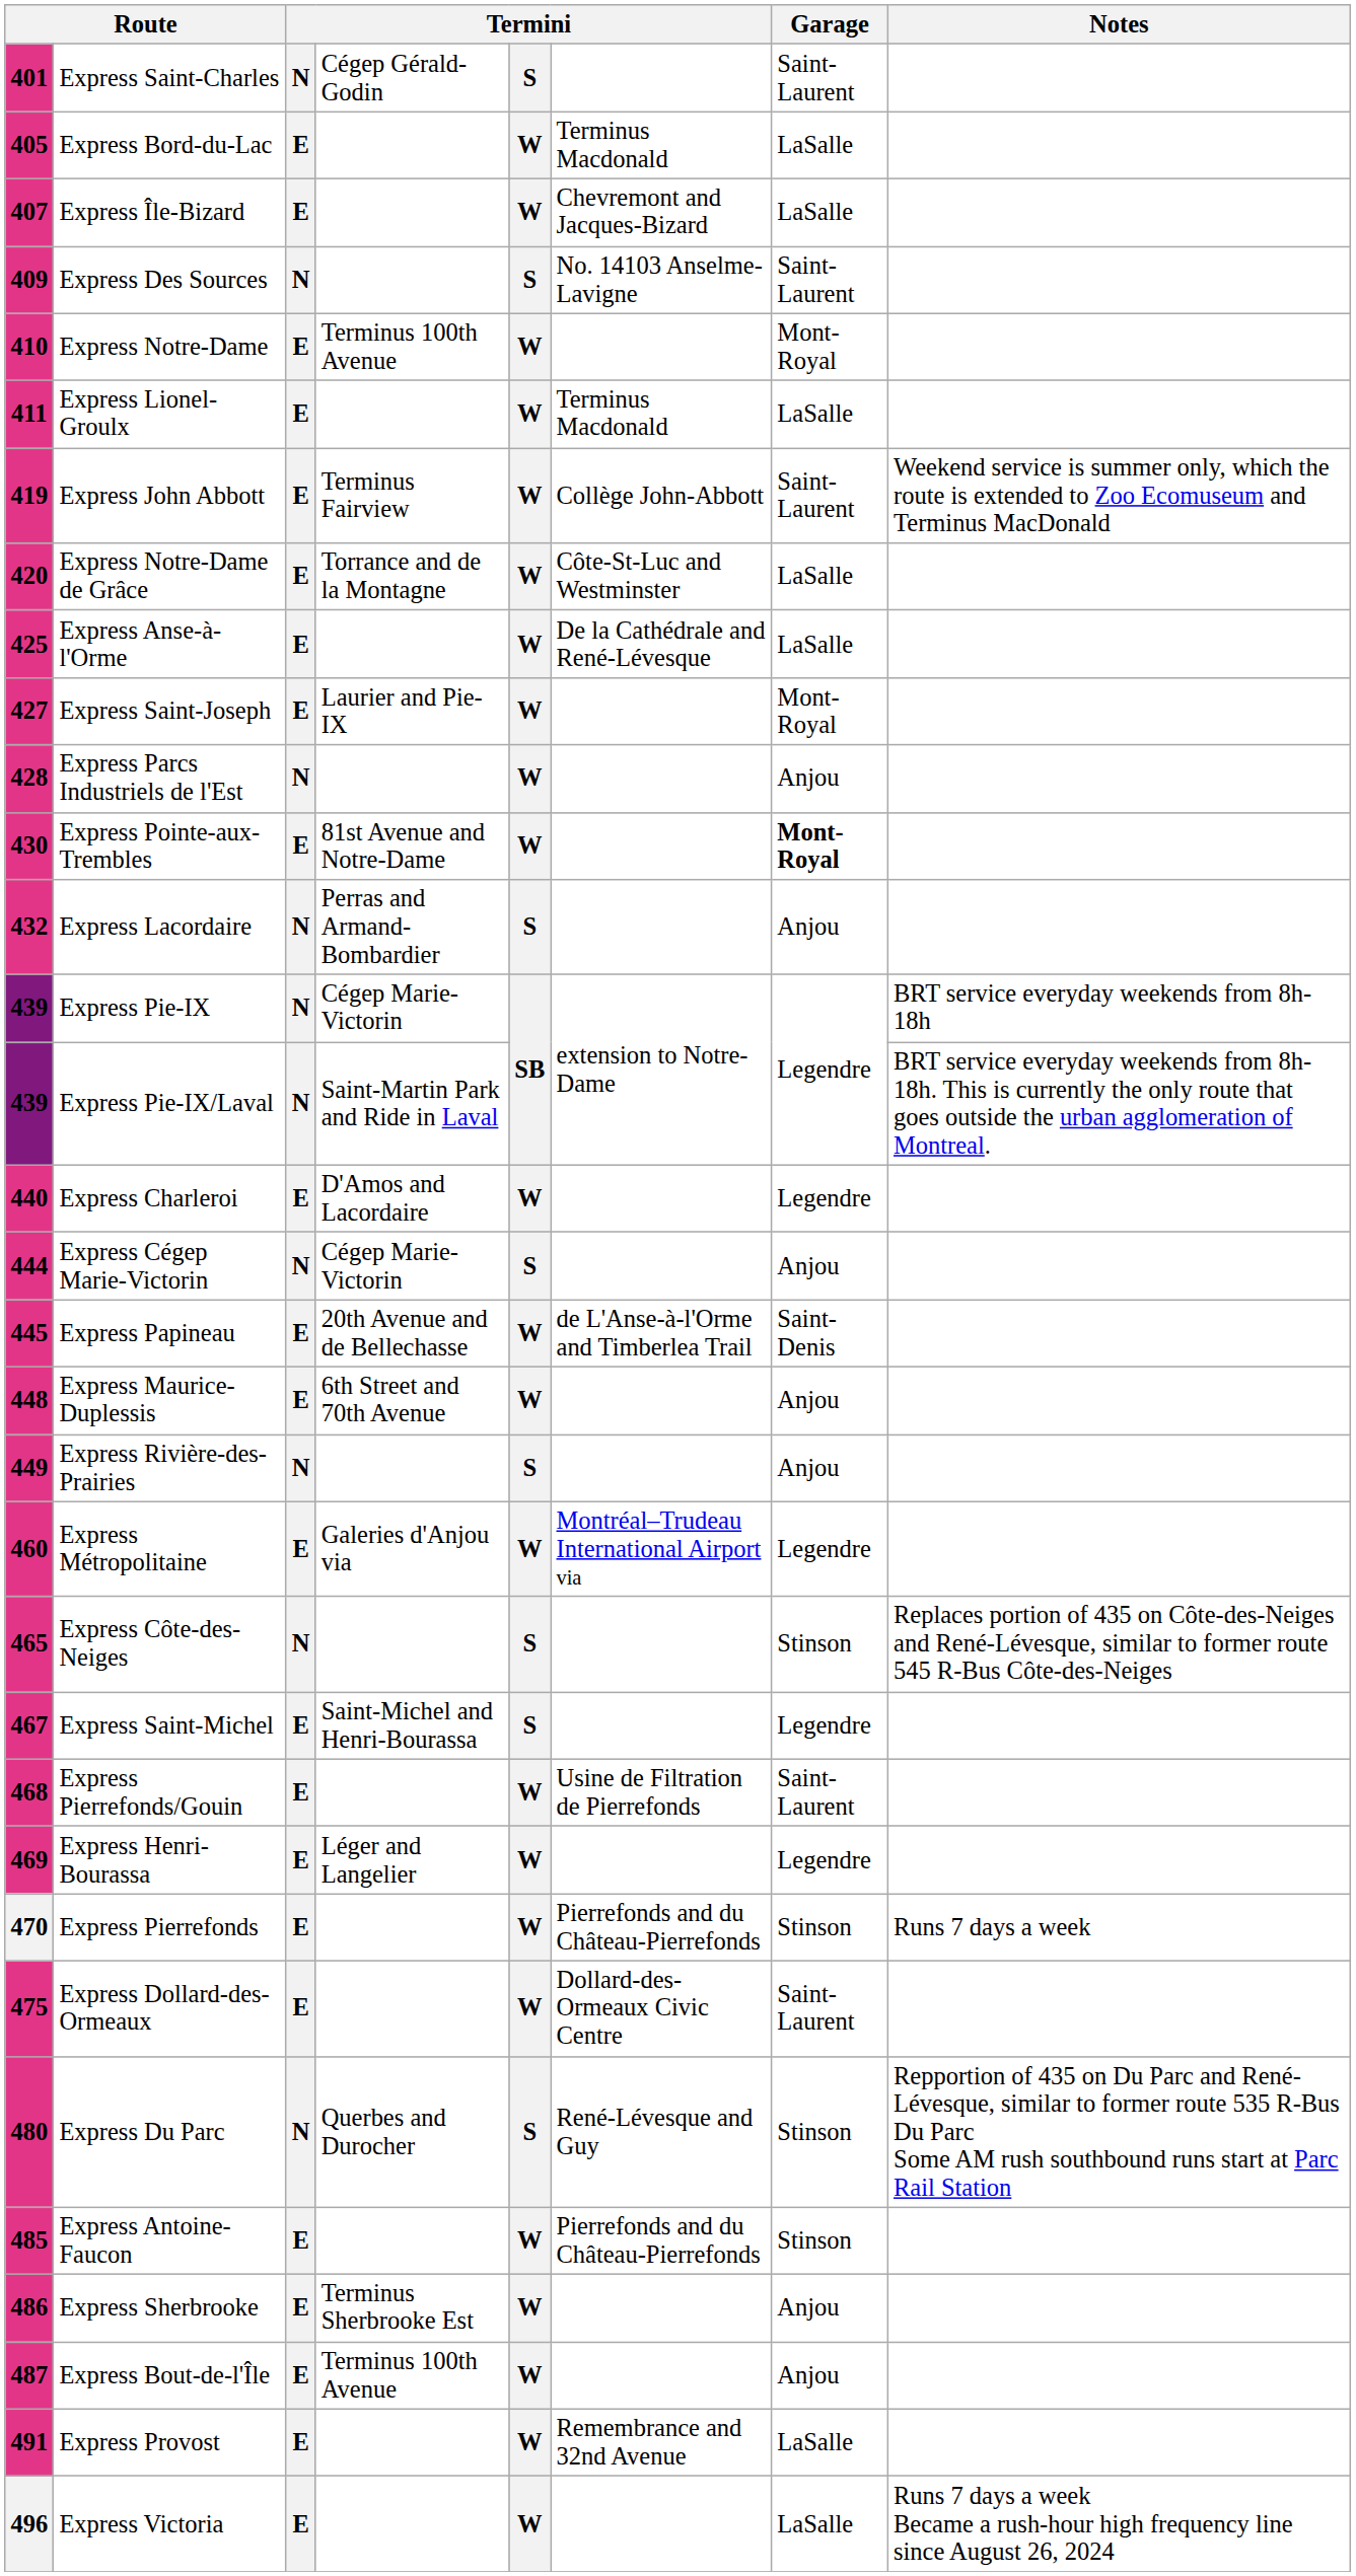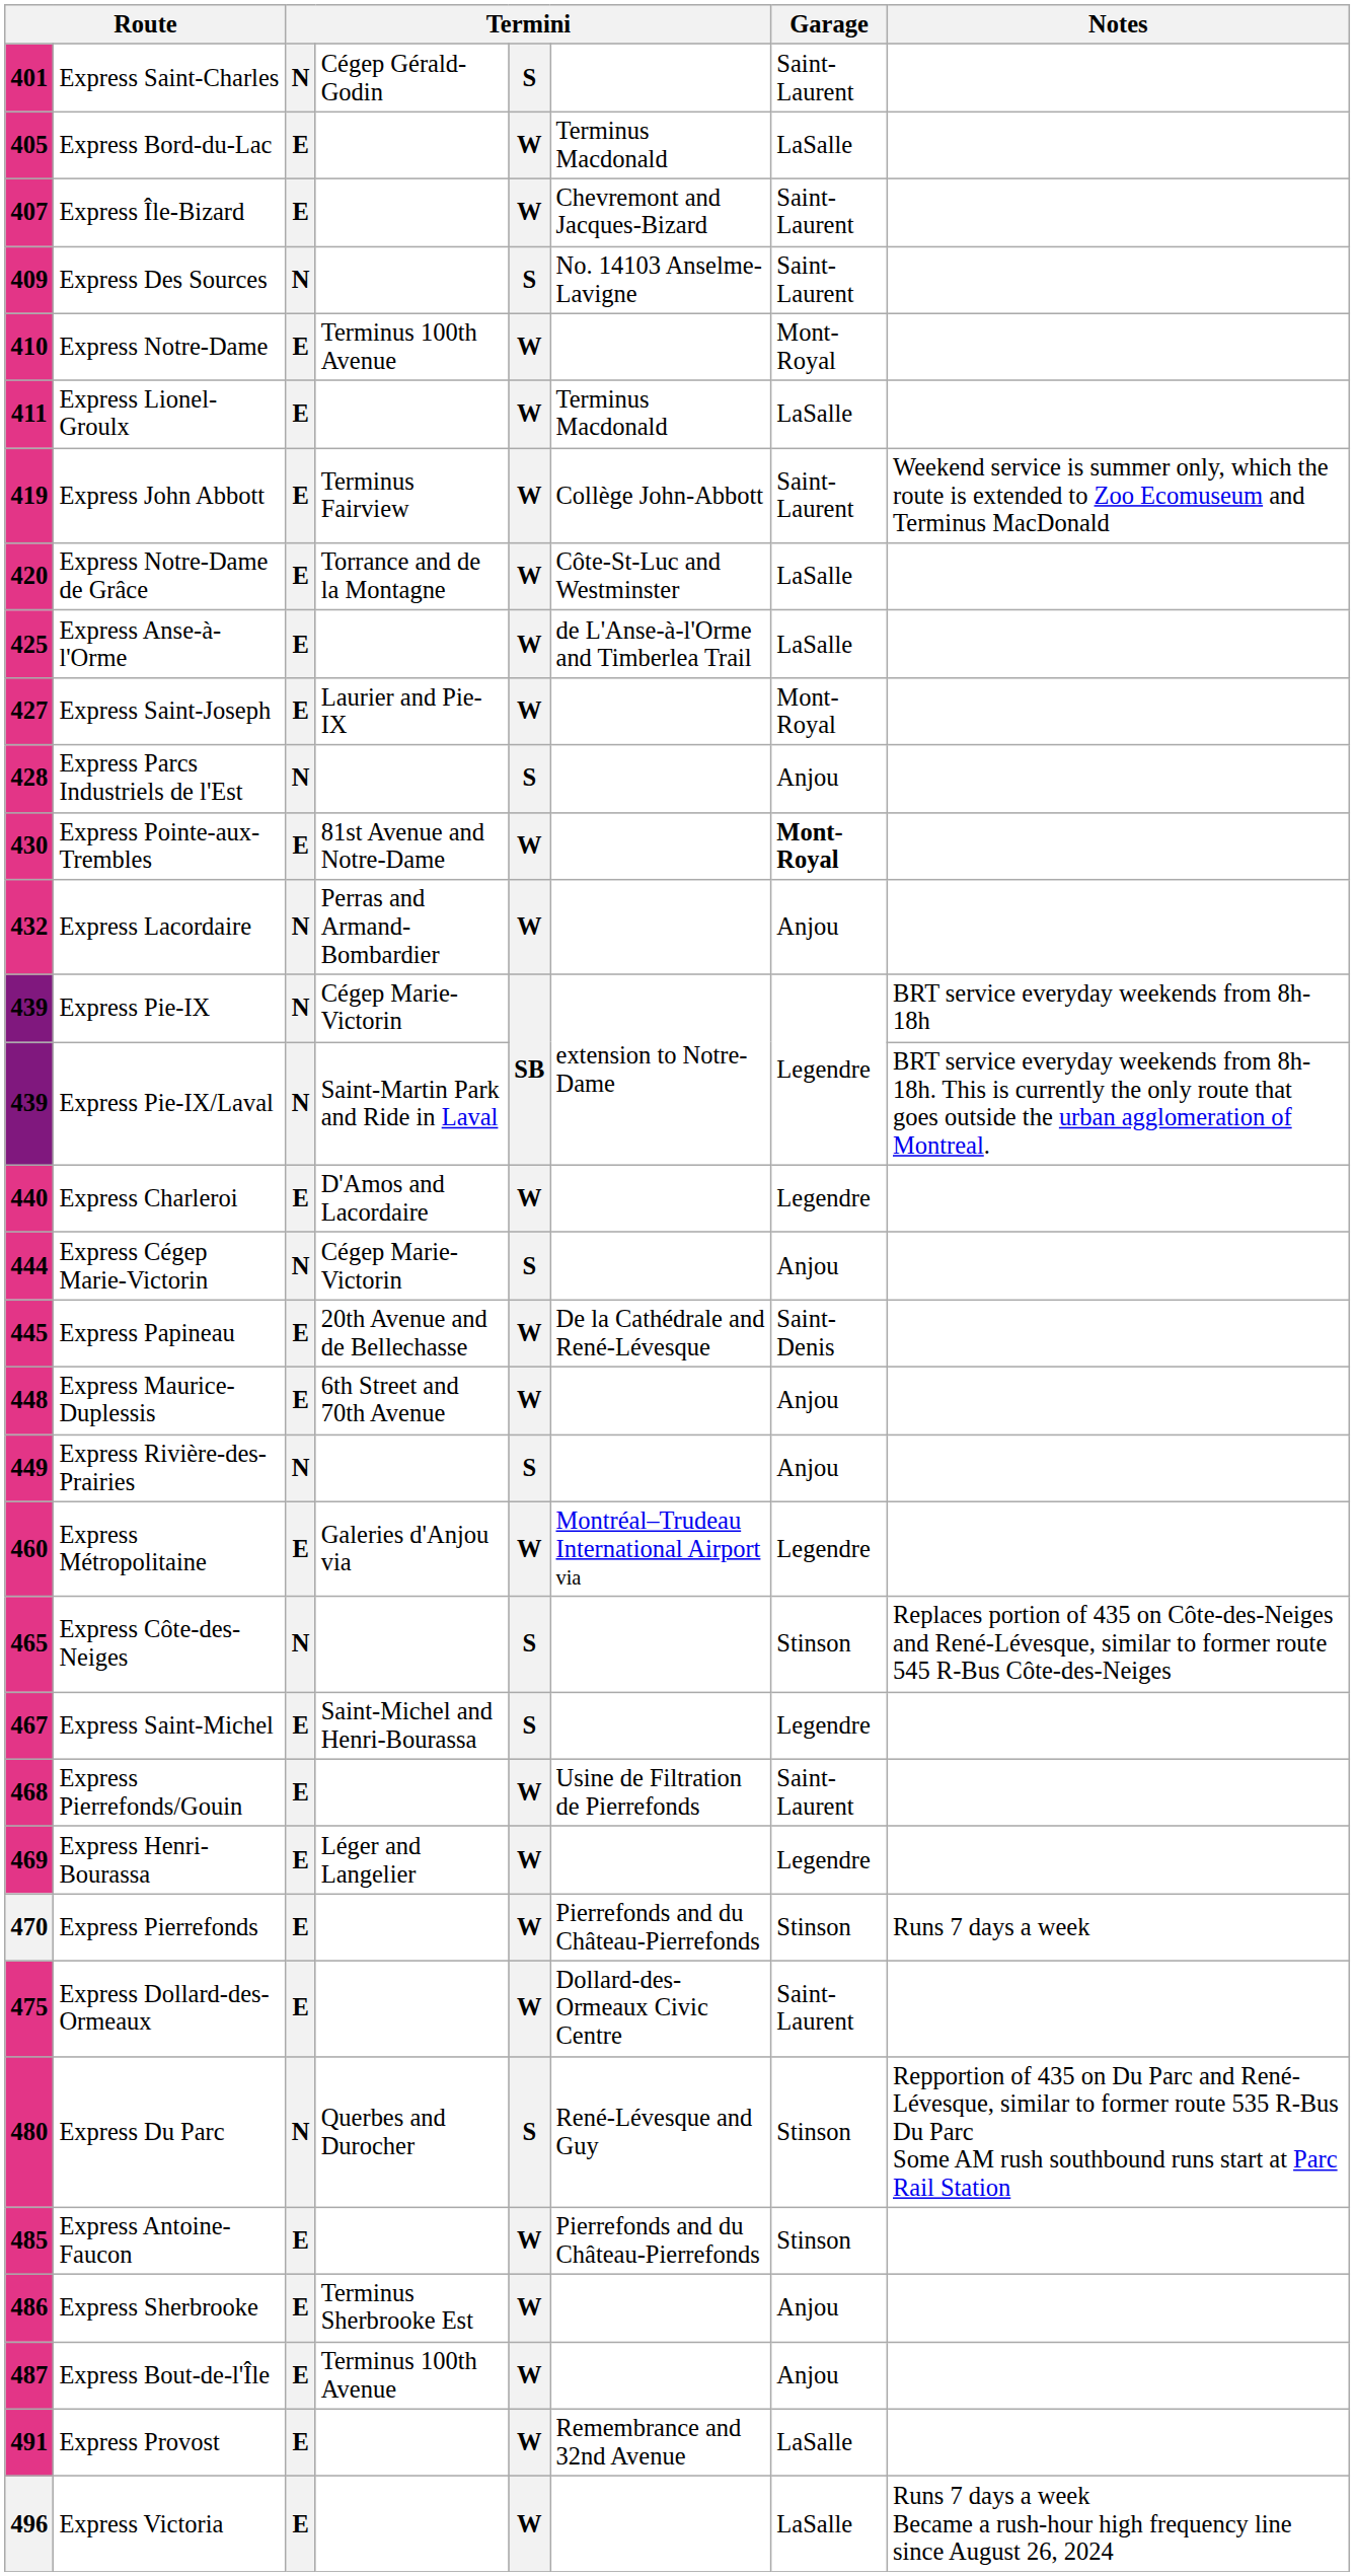407 | Garage: LaSalle -> Saint-Laurent
425 | column 6: De la Cathédrale and René-Lévesque -> de L'Anse-à-l'Orme and Timberlea Trail
428 | column 5: W -> S
432 | column 5: S -> W
445 | column 6: de L'Anse-à-l'Orme and Timberlea Trail -> De la Cathédrale and René-Lévesque
